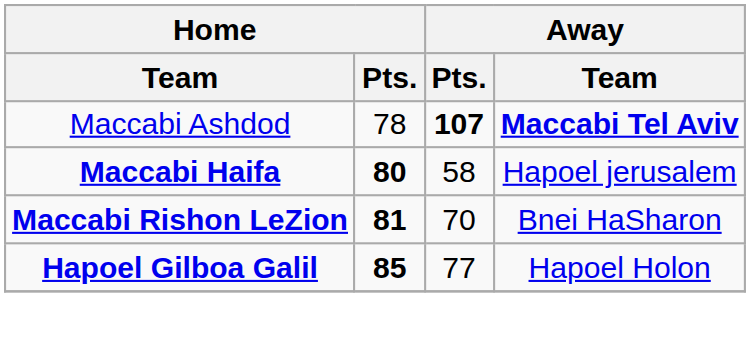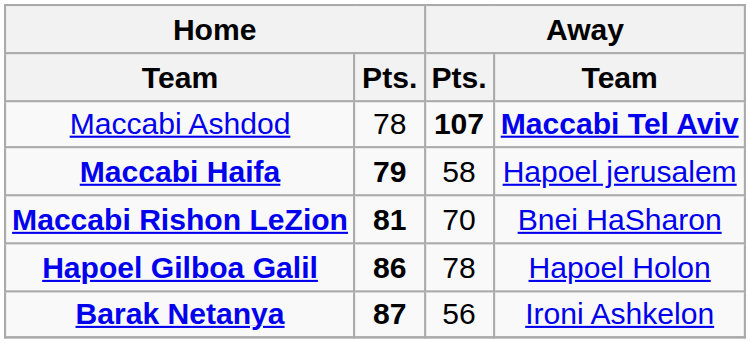Maccabi Haifa | Home / Pts.: 80 -> 79
Hapoel Gilboa Galil | Home / Pts.: 85 -> 86
Hapoel Gilboa Galil | Away / Pts.: 77 -> 78
+ row: Barak Netanya | 87 | 56 | Ironi Ashkelon
